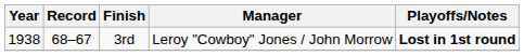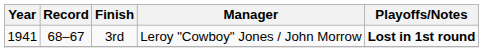3rd | Year: 1938 -> 1941
